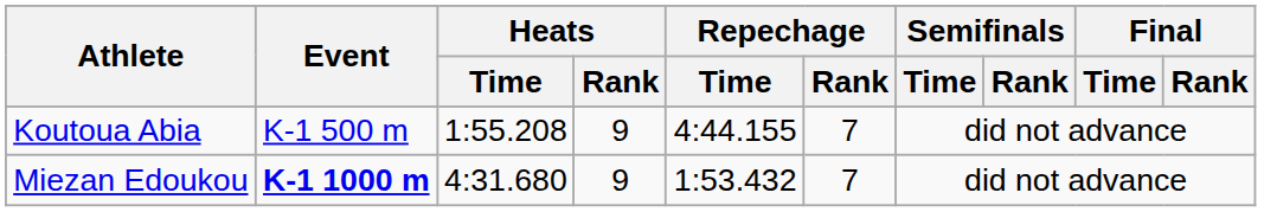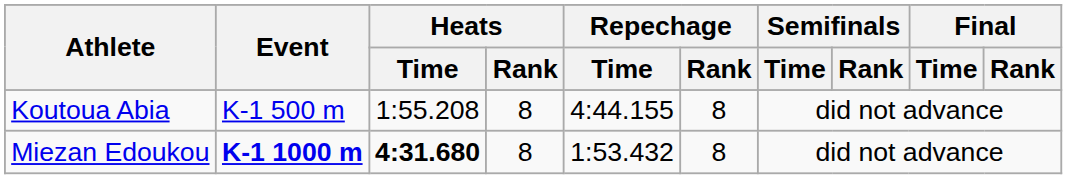Koutoua Abia | Heats / Rank: 9 -> 8
Koutoua Abia | Repechage / Rank: 7 -> 8
Miezan Edoukou | Heats / Time: normal -> bold
Miezan Edoukou | Heats / Rank: 9 -> 8
Miezan Edoukou | Repechage / Rank: 7 -> 8
